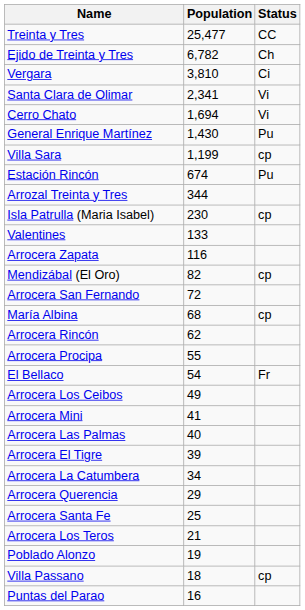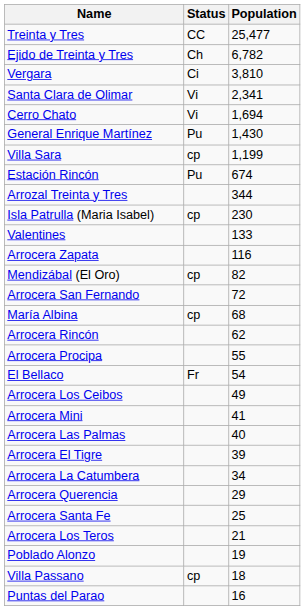columns swapped: Population <-> Status
